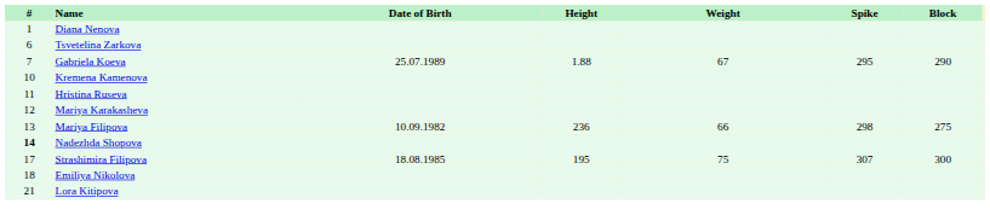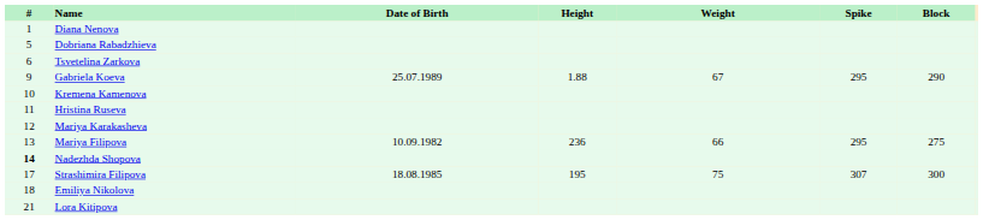+ row: 5 | Dobriana Rabadzhieva
Gabriela Koeva | #: 7 -> 9
Mariya Filipova | Spike: 298 -> 295
